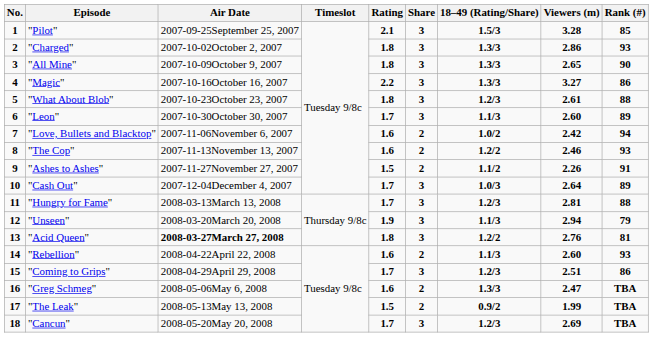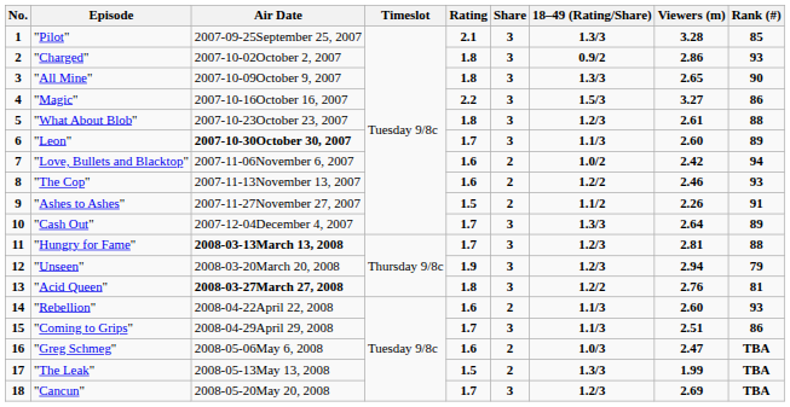"Pilot" | 18–49 (Rating/Share): 1.5/3 -> 1.3/3
"Charged" | 18–49 (Rating/Share): 1.3/3 -> 0.9/2
"Magic" | 18–49 (Rating/Share): 1.3/3 -> 1.5/3
"Leon" | Air Date: normal -> bold
"Cash Out" | 18–49 (Rating/Share): 1.0/3 -> 1.3/3
"Hungry for Fame" | Air Date: normal -> bold
"Unseen" | 18–49 (Rating/Share): 1.1/3 -> 1.2/3
"Coming to Grips" | 18–49 (Rating/Share): 1.2/3 -> 1.1/3
"Greg Schmeg" | 18–49 (Rating/Share): 1.3/3 -> 1.0/3
"The Leak" | 18–49 (Rating/Share): 0.9/2 -> 1.3/3
